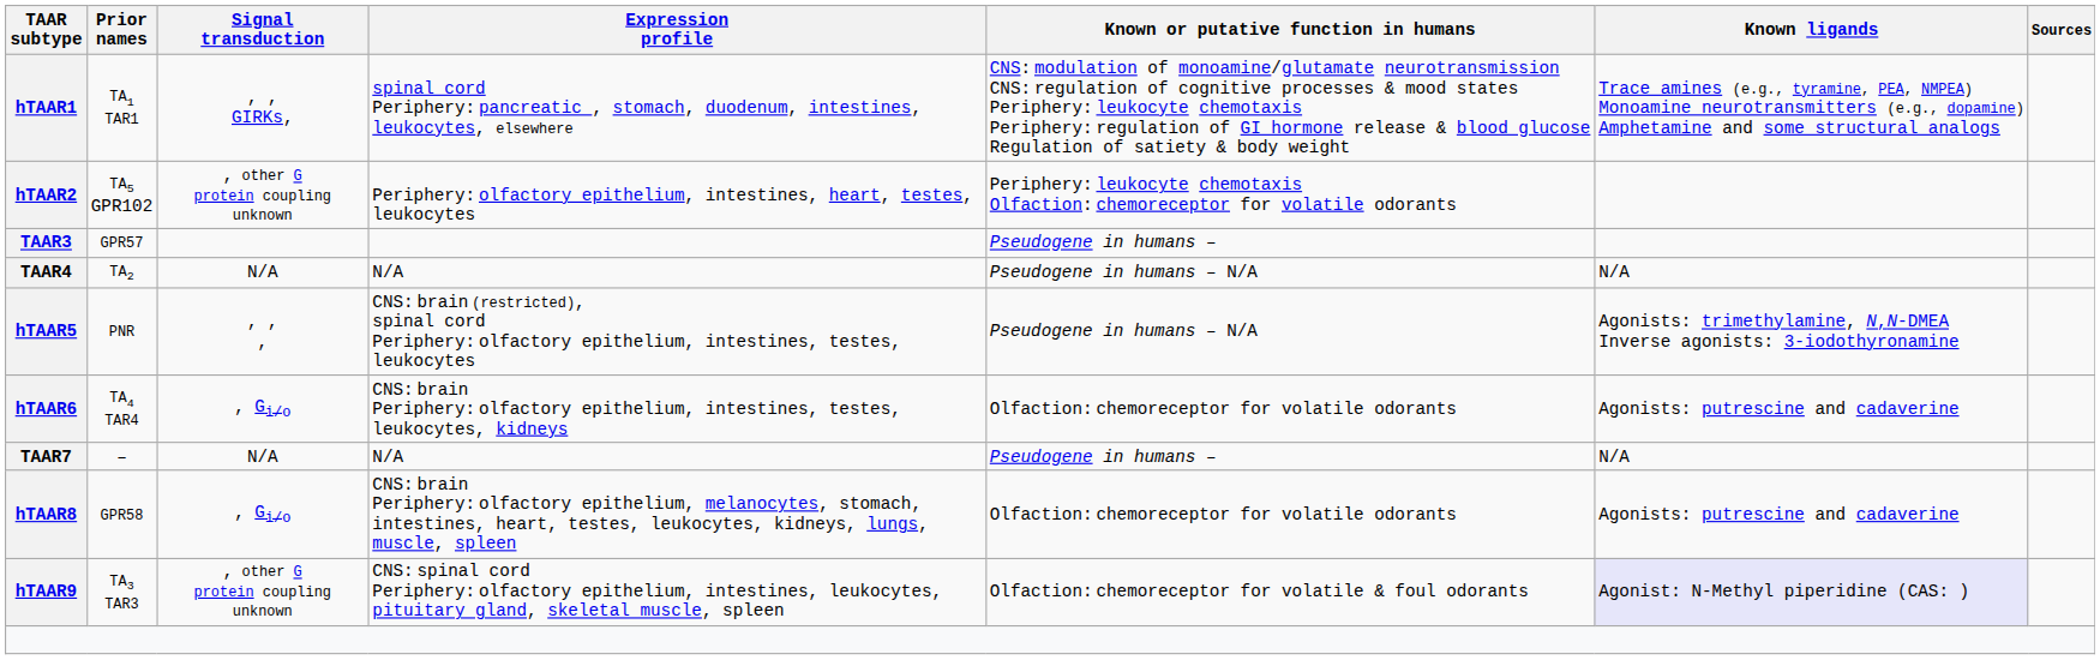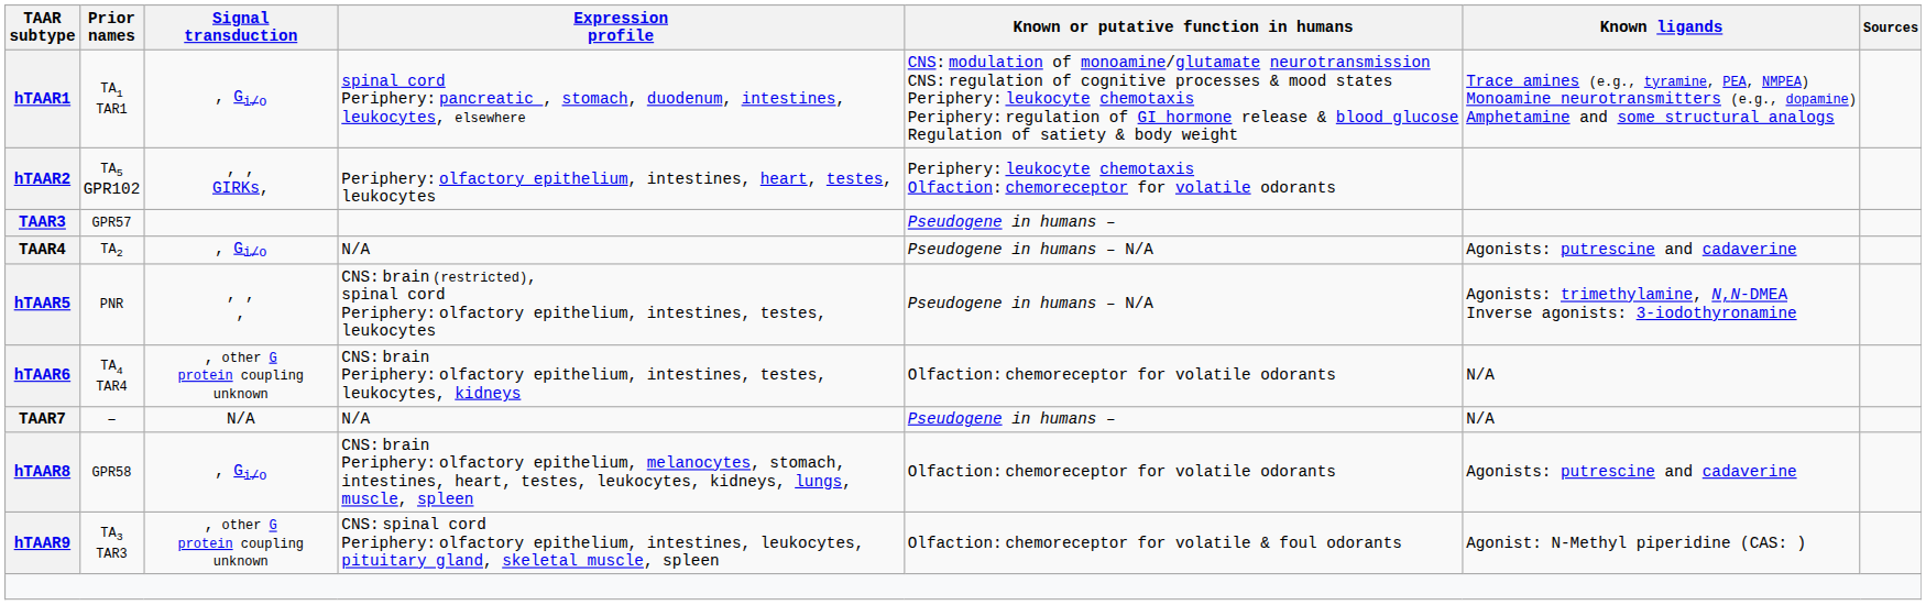hTAAR1 | Signal transduction: , , GIRKs, -> , Gi/o
hTAAR2 | Signal transduction: , other G protein coupling unknown -> , , GIRKs,
TAAR4 | Signal transduction: N/A -> , Gi/o
TAAR4 | Known ligands: N/A -> Agonists: putrescine and cadaverine
hTAAR6 | Signal transduction: , Gi/o -> , other G protein coupling unknown
hTAAR6 | Known ligands: Agonists: putrescine and cadaverine -> N/A
hTAAR9 | Known ligands: lavender background -> no background
